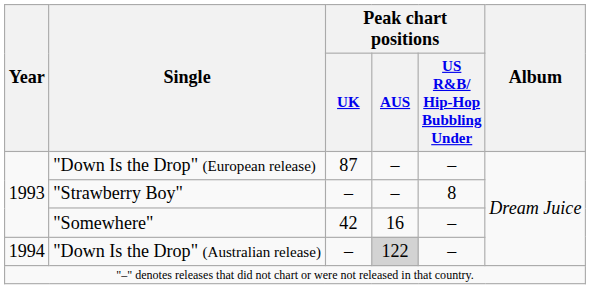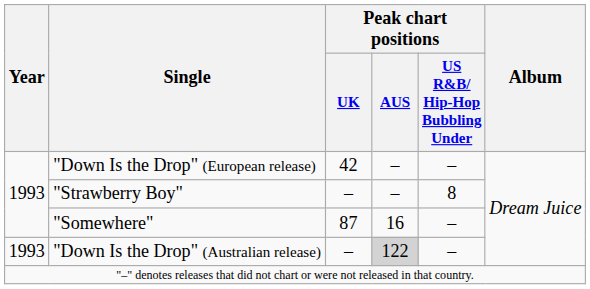"Down Is the Drop" (European release) | Peak chart positions / UK: 87 -> 42
"Somewhere" | Peak chart positions / UK: 42 -> 87
"Down Is the Drop" (Australian release) | Year: 1994 -> 1993
